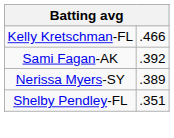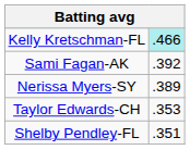Kelly Kretschman-FL | column 2: no background -> paleturquoise background
+ row: Taylor Edwards-CH | .353
